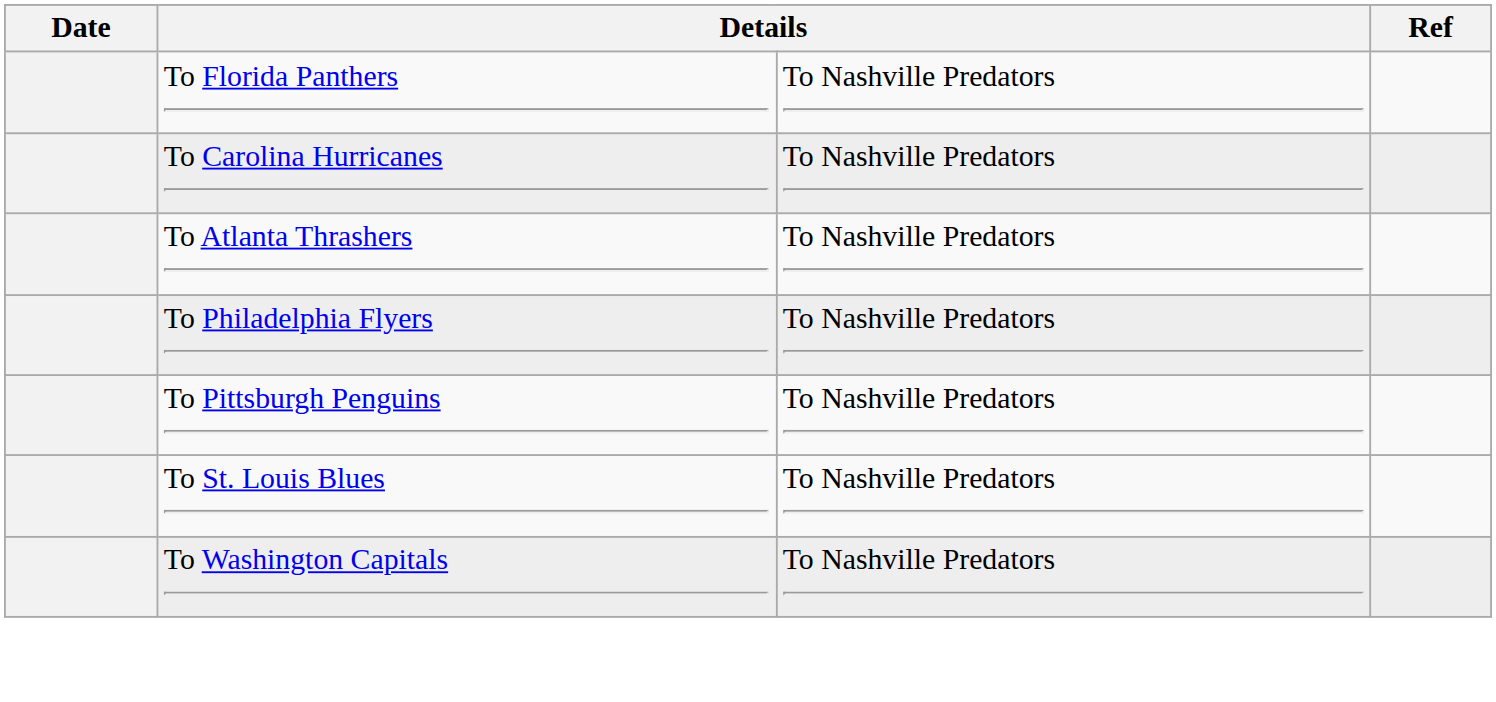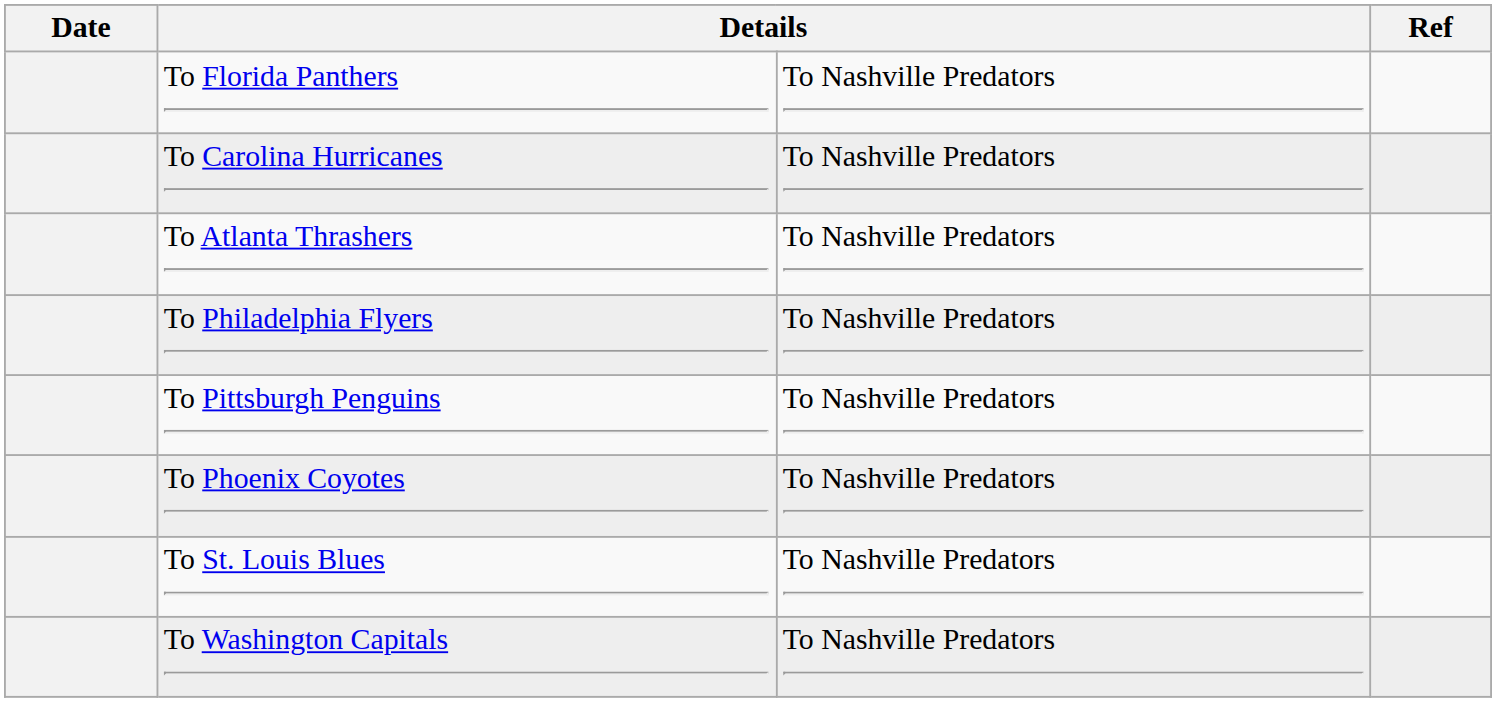+ row: To Phoenix Coyotes | To Nashville Predators
